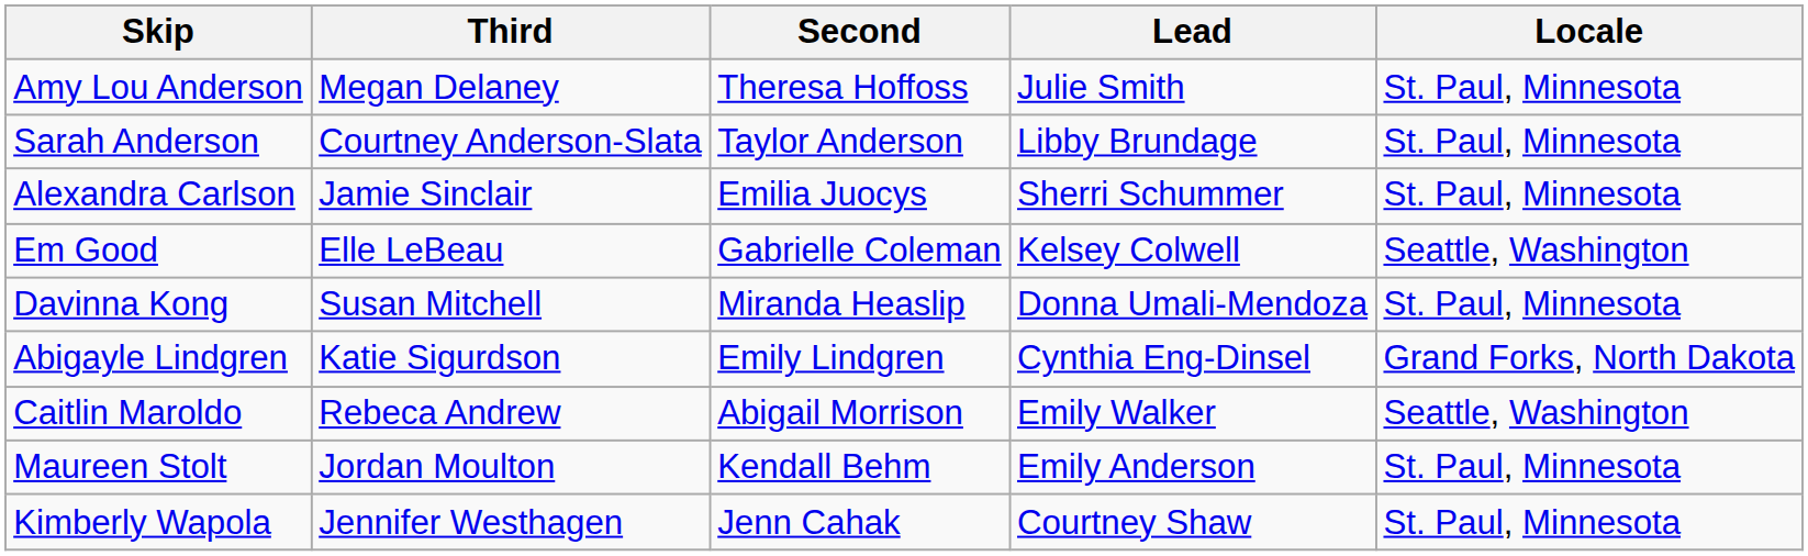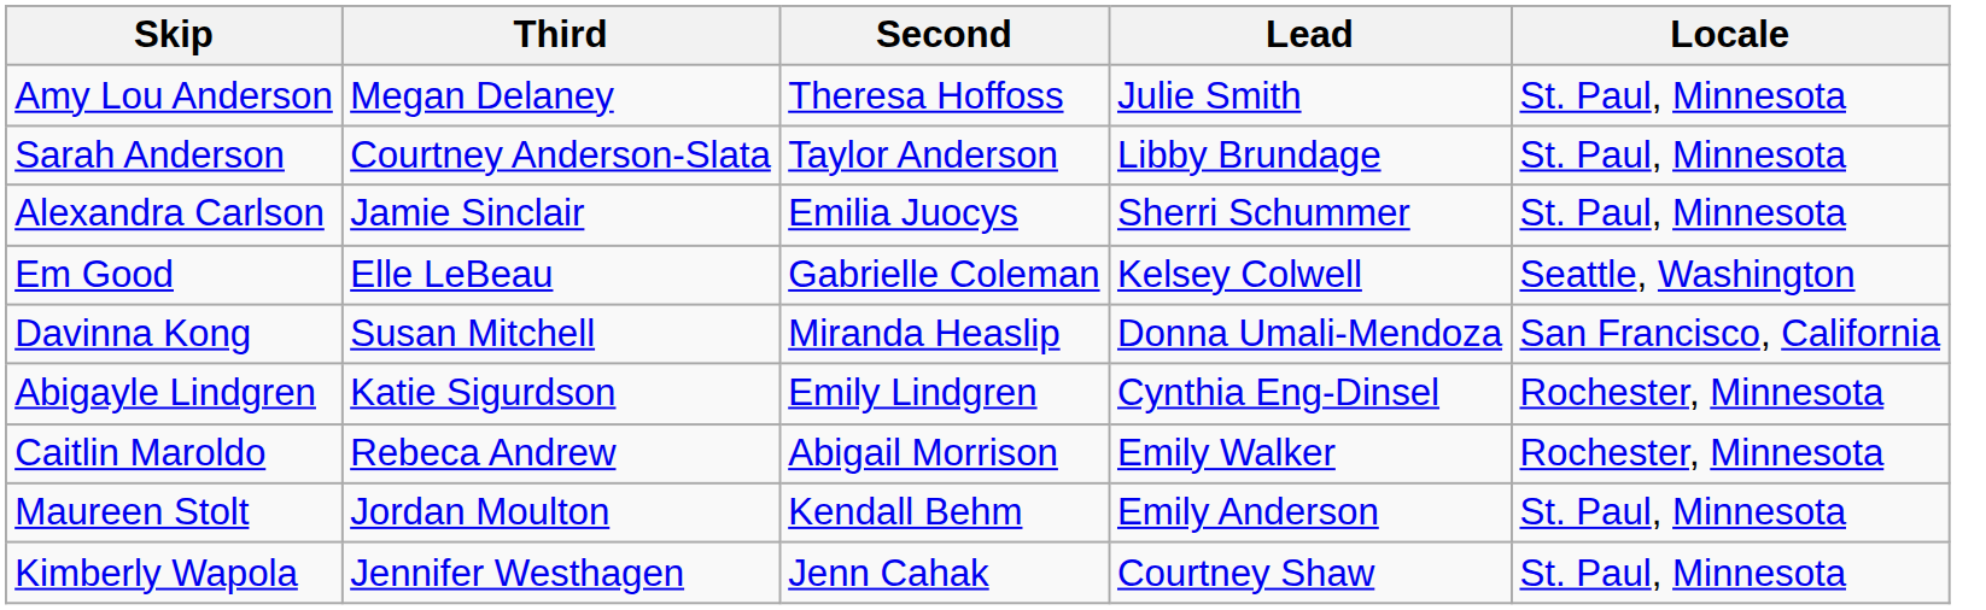Davinna Kong | Locale: St. Paul, Minnesota -> San Francisco, California
Abigayle Lindgren | Locale: Grand Forks, North Dakota -> Rochester, Minnesota
Caitlin Maroldo | Locale: Seattle, Washington -> Rochester, Minnesota
